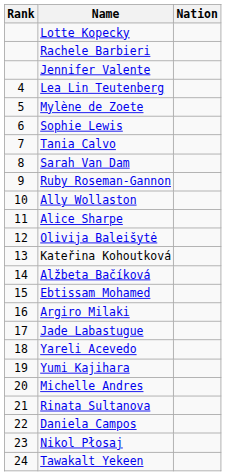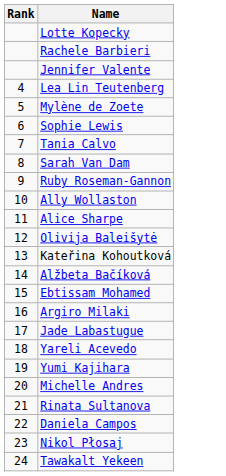- column: Nation
